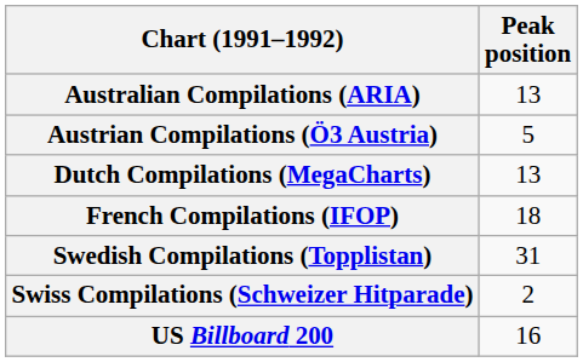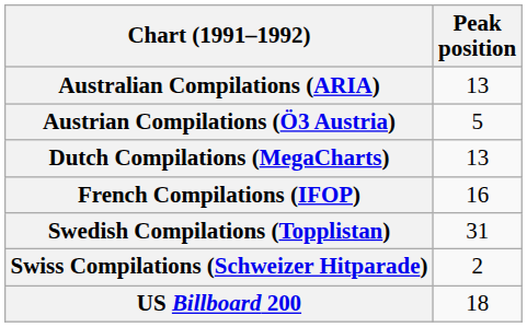French Compilations (IFOP) | Peak position: 18 -> 16
US Billboard 200 | Peak position: 16 -> 18
